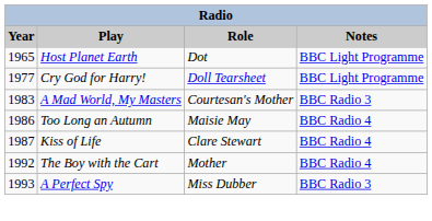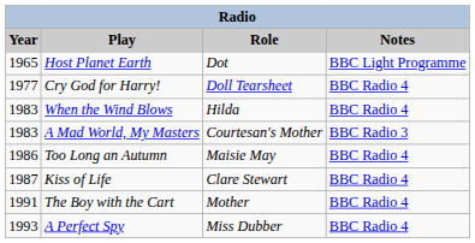Cry God for Harry! | Notes: BBC Light Programme -> BBC Radio 4
+ row: 1983 | When the Wind Blows | Hilda | BBC Radio 4
The Boy with the Cart | Year: 1992 -> 1991
A Perfect Spy | Notes: BBC Radio 3 -> BBC Radio 4
